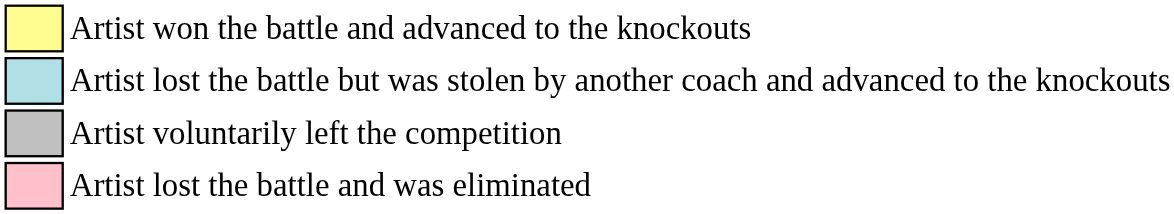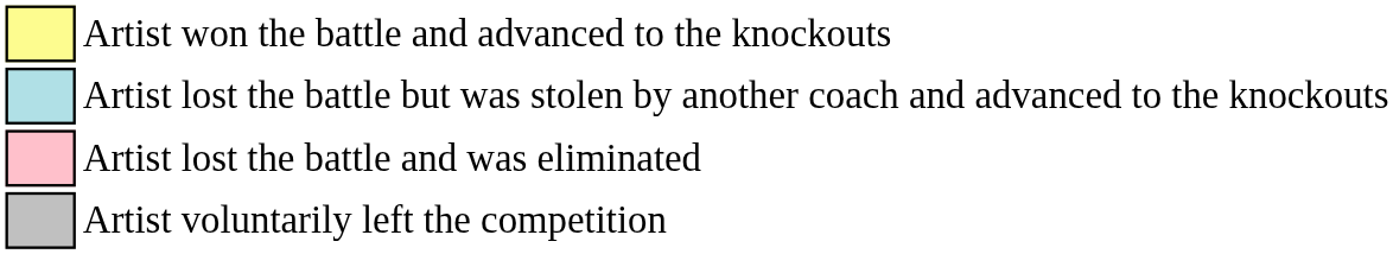rows swapped: Artist lost the battle and was eliminated <-> Artist voluntarily left the competition
